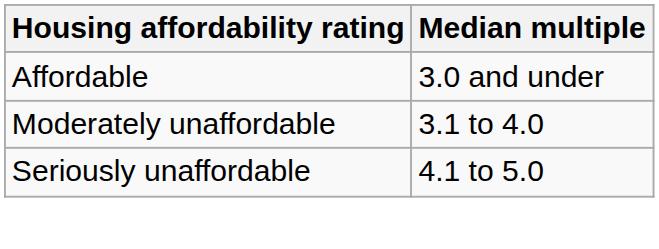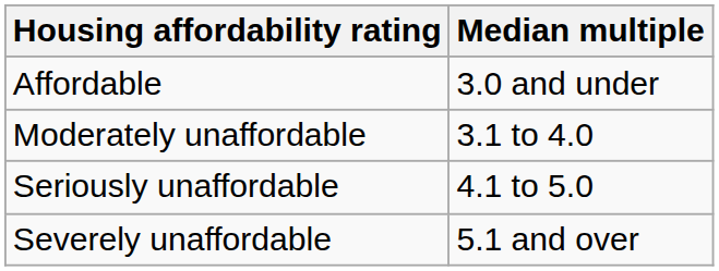+ row: Severely unaffordable | 5.1 and over
